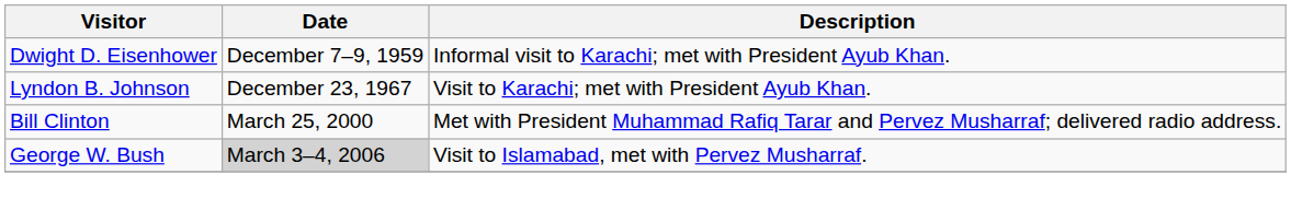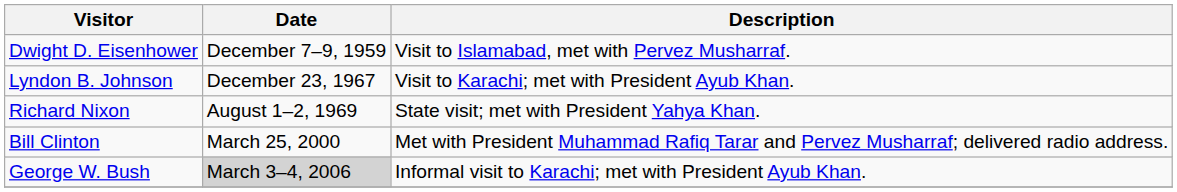Dwight D. Eisenhower | Description: Informal visit to Karachi; met with President Ayub Khan. -> Visit to Islamabad, met with Pervez Musharraf.
+ row: Richard Nixon | August 1–2, 1969 | State visit; met with President Yahya Khan.
George W. Bush | Description: Visit to Islamabad, met with Pervez Musharraf. -> Informal visit to Karachi; met with President Ayub Khan.
